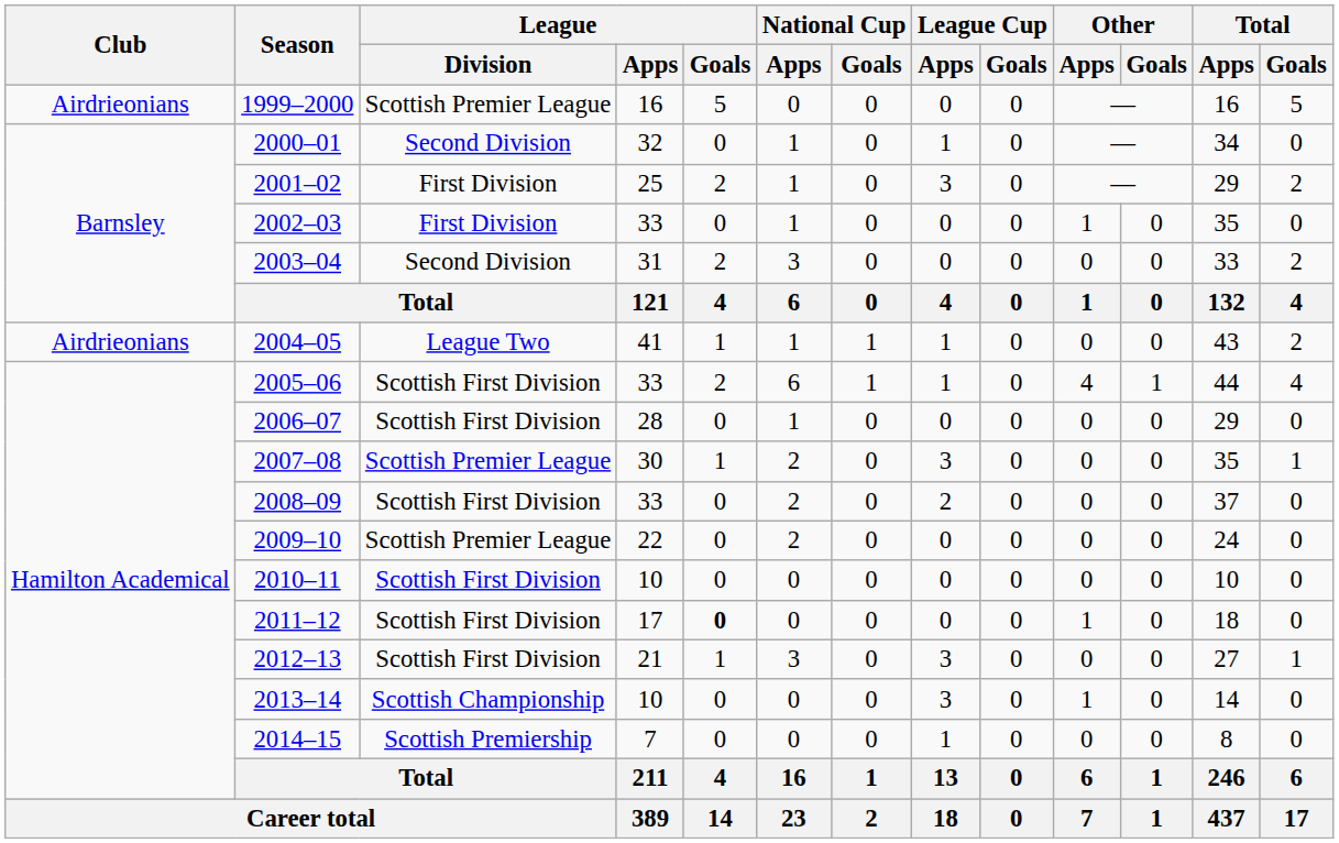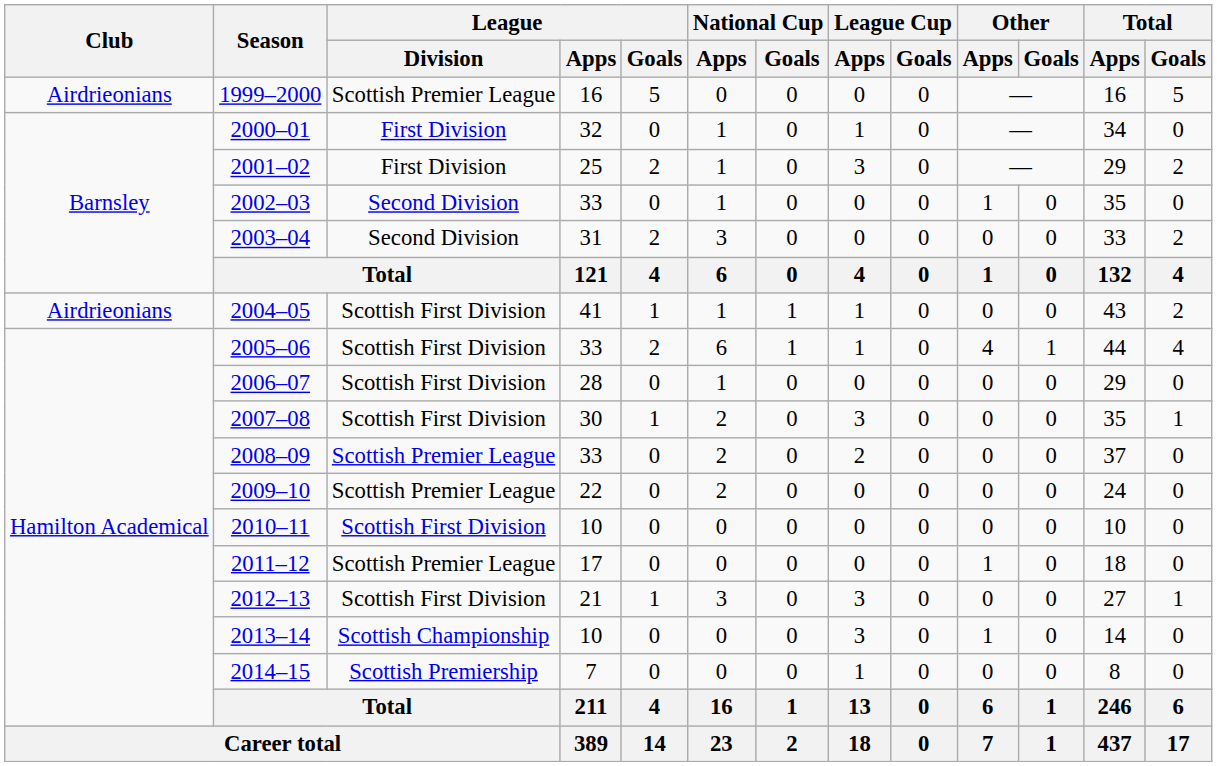2000–01 | League / Division: Second Division -> First Division
2002–03 | League / Division: First Division -> Second Division
2004–05 | League / Division: League Two -> Scottish First Division
2007–08 | League / Division: Scottish Premier League -> Scottish First Division
2008–09 | League / Division: Scottish First Division -> Scottish Premier League
2011–12 | League / Division: Scottish First Division -> Scottish Premier League
2011–12 | League / Goals: bold -> normal
